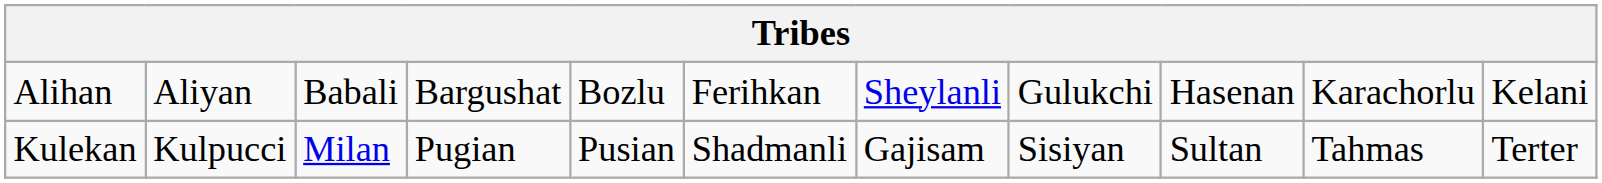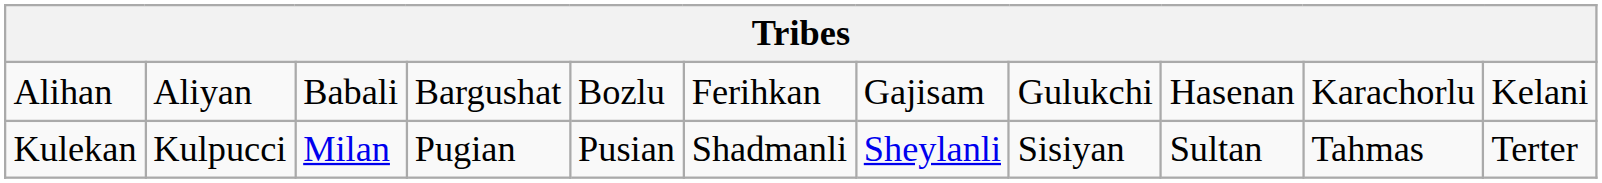Alihan | column 7: Sheylanli -> Gajisam
Kulekan | column 7: Gajisam -> Sheylanli
